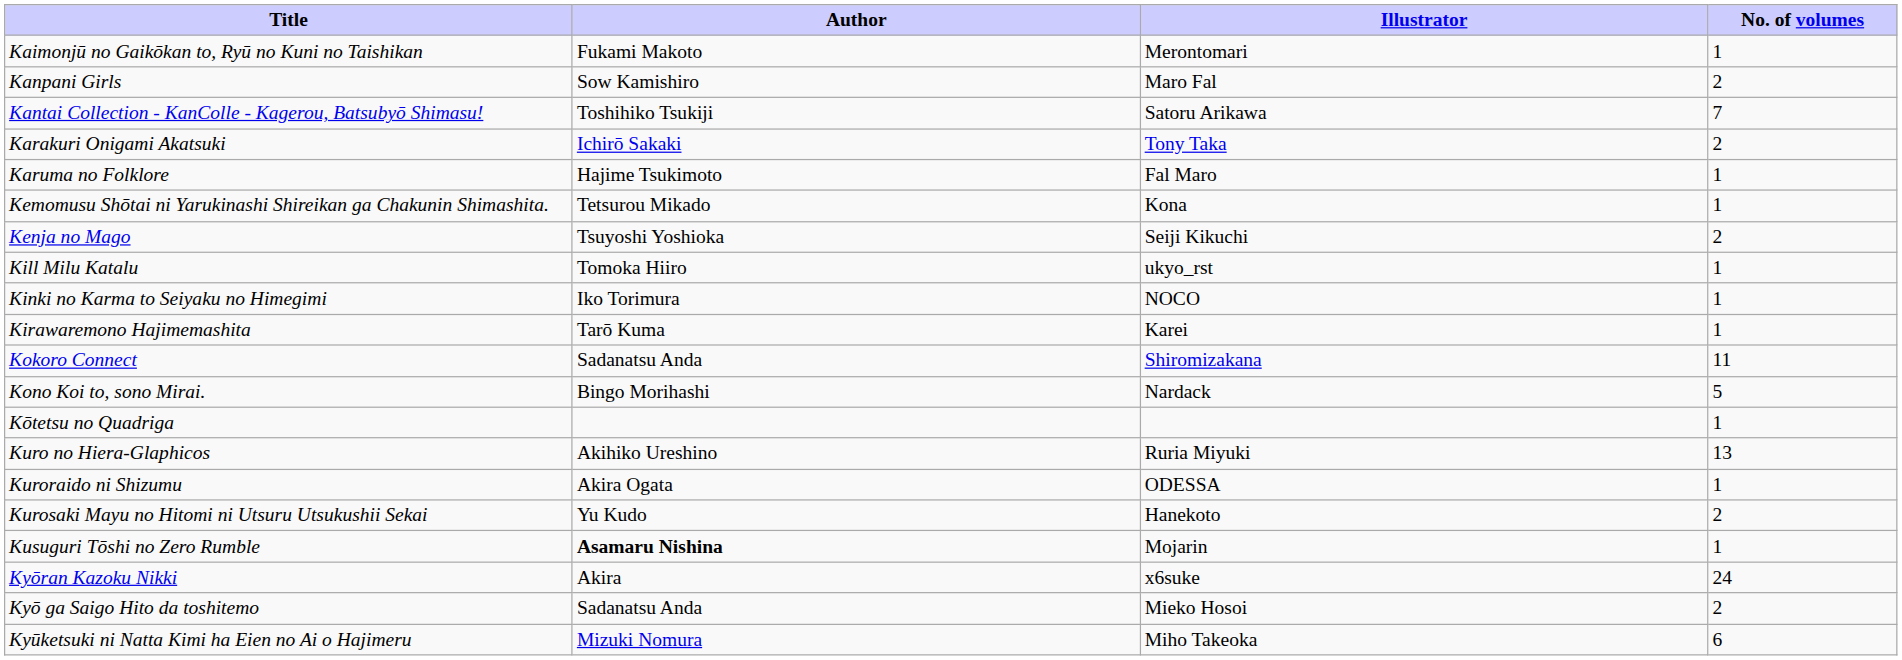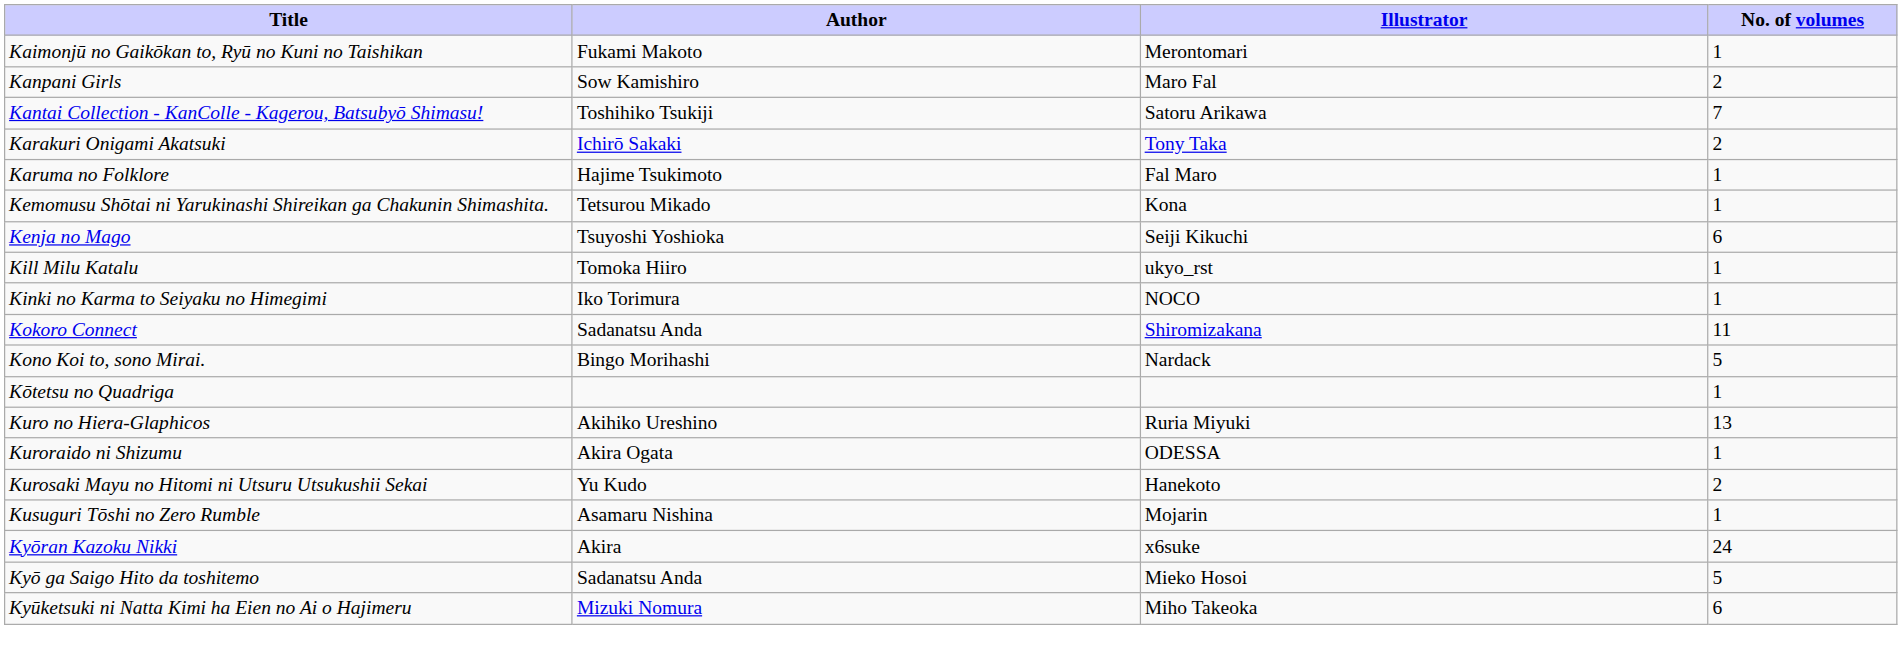Kenja no Mago | No. of volumes: 2 -> 6
- row: Kirawaremono Hajimemashita | Tarō Kuma | Karei | 1
Kusuguri Tōshi no Zero Rumble | Author: bold -> normal
Kyō ga Saigo Hito da toshitemo | No. of volumes: 2 -> 5
